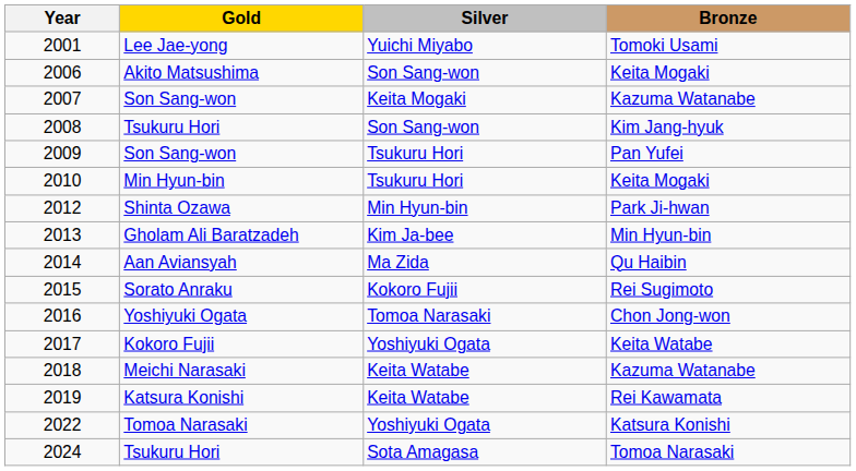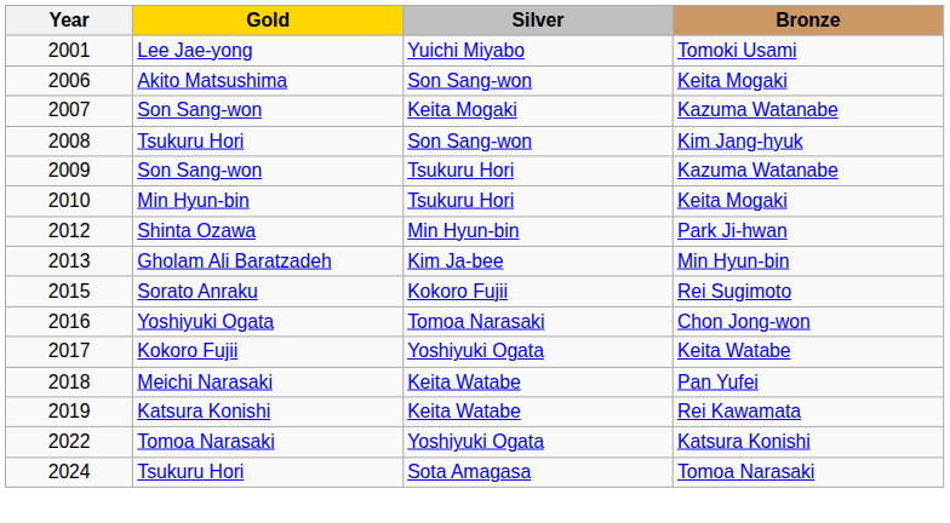2009 | Bronze: Pan Yufei -> Kazuma Watanabe
- row: 2014 | Aan Aviansyah | Ma Zida | Qu Haibin
2018 | Bronze: Kazuma Watanabe -> Pan Yufei
